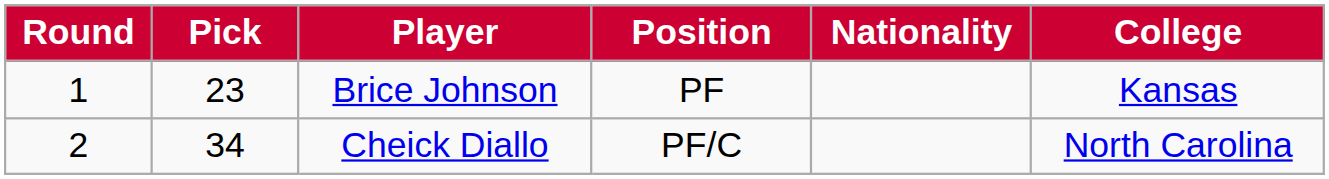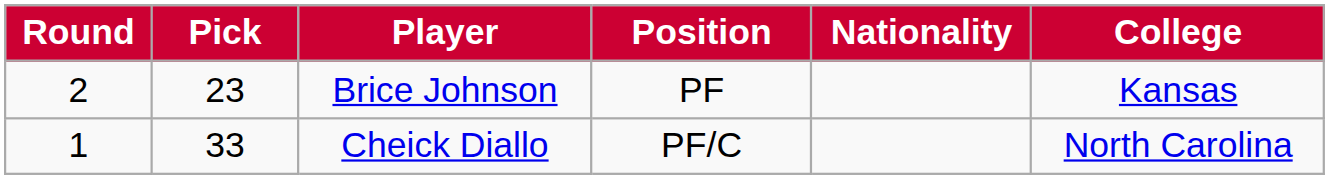Brice Johnson | Round: 1 -> 2
Cheick Diallo | Round: 2 -> 1
Cheick Diallo | Pick: 34 -> 33
